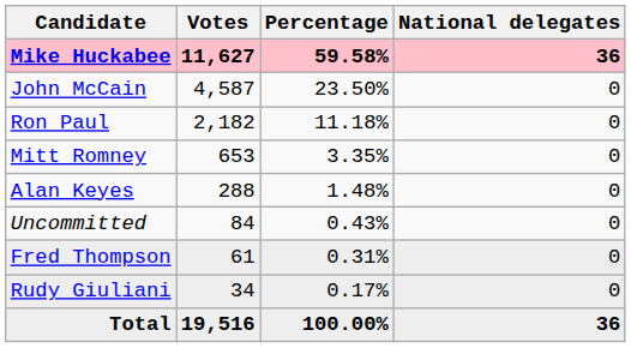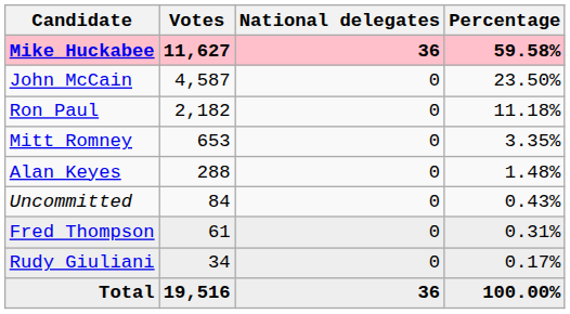columns swapped: Percentage <-> National delegates
